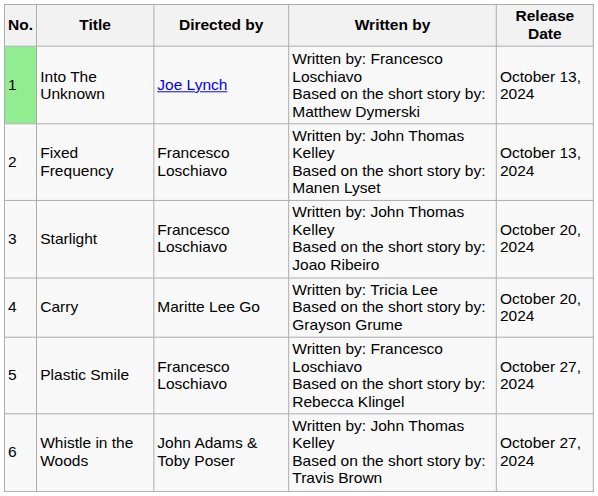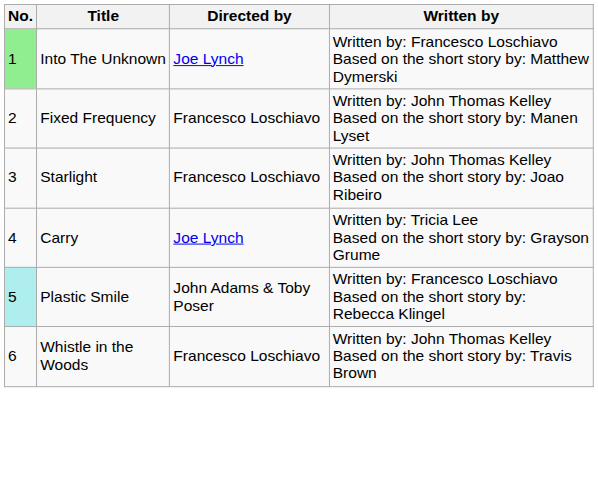- column: Release Date | October 13, 2024 | October 13, 2024 | October 20, 2024 | October 20, 2024 | October 27, 2024 | October 27, 2024
Carry | Directed by: Maritte Lee Go -> Joe Lynch
Plastic Smile | No.: no background -> paleturquoise background
Plastic Smile | Directed by: Francesco Loschiavo -> John Adams & Toby Poser
Whistle in the Woods | Directed by: John Adams & Toby Poser -> Francesco Loschiavo
